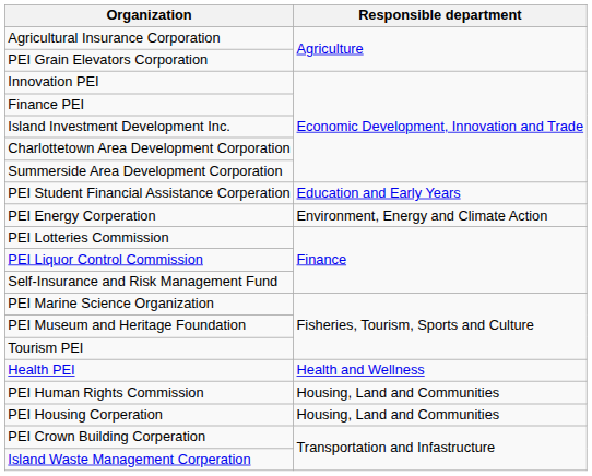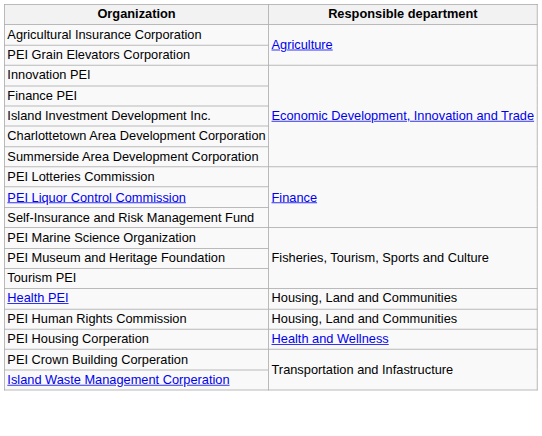- row: PEI Student Financial Assistance Corperation | Education and Early Years
- row: PEI Energy Corperation | Environment, Energy and Climate Action
Health PEI | Responsible department: Health and Wellness -> Housing, Land and Communities
PEI Housing Corperation | Responsible department: Housing, Land and Communities -> Health and Wellness
